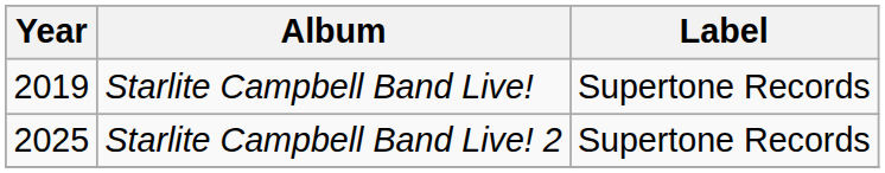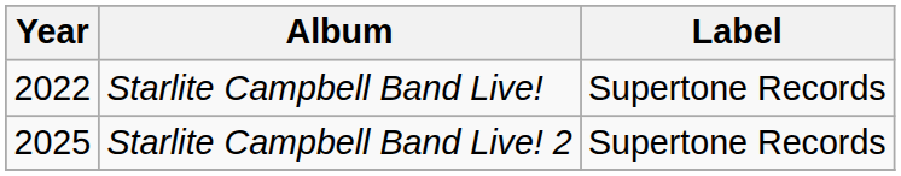Starlite Campbell Band Live! | Year: 2019 -> 2022
